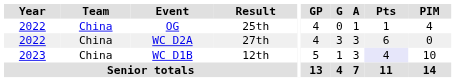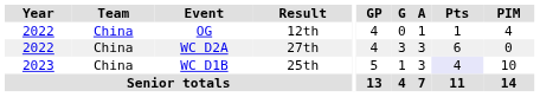OG | Result: 25th -> 12th
WC D1B | Result: 12th -> 25th
